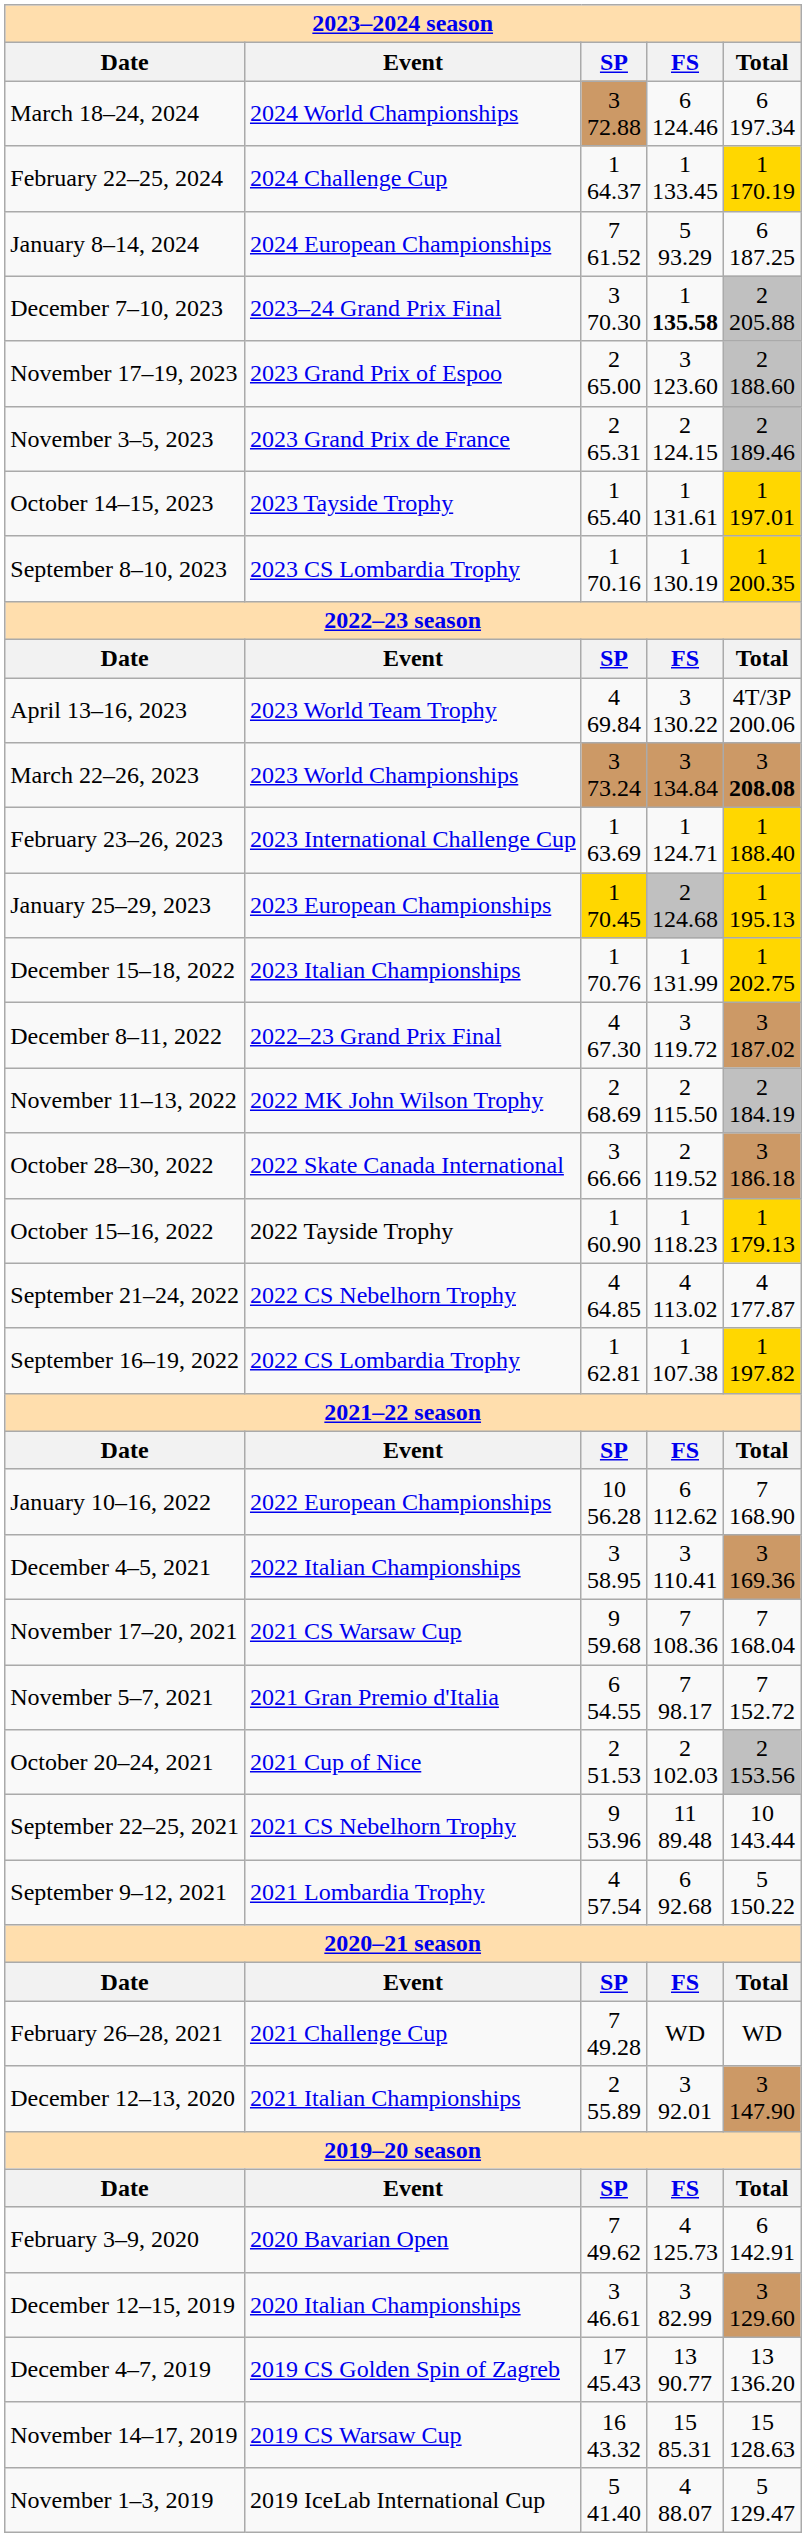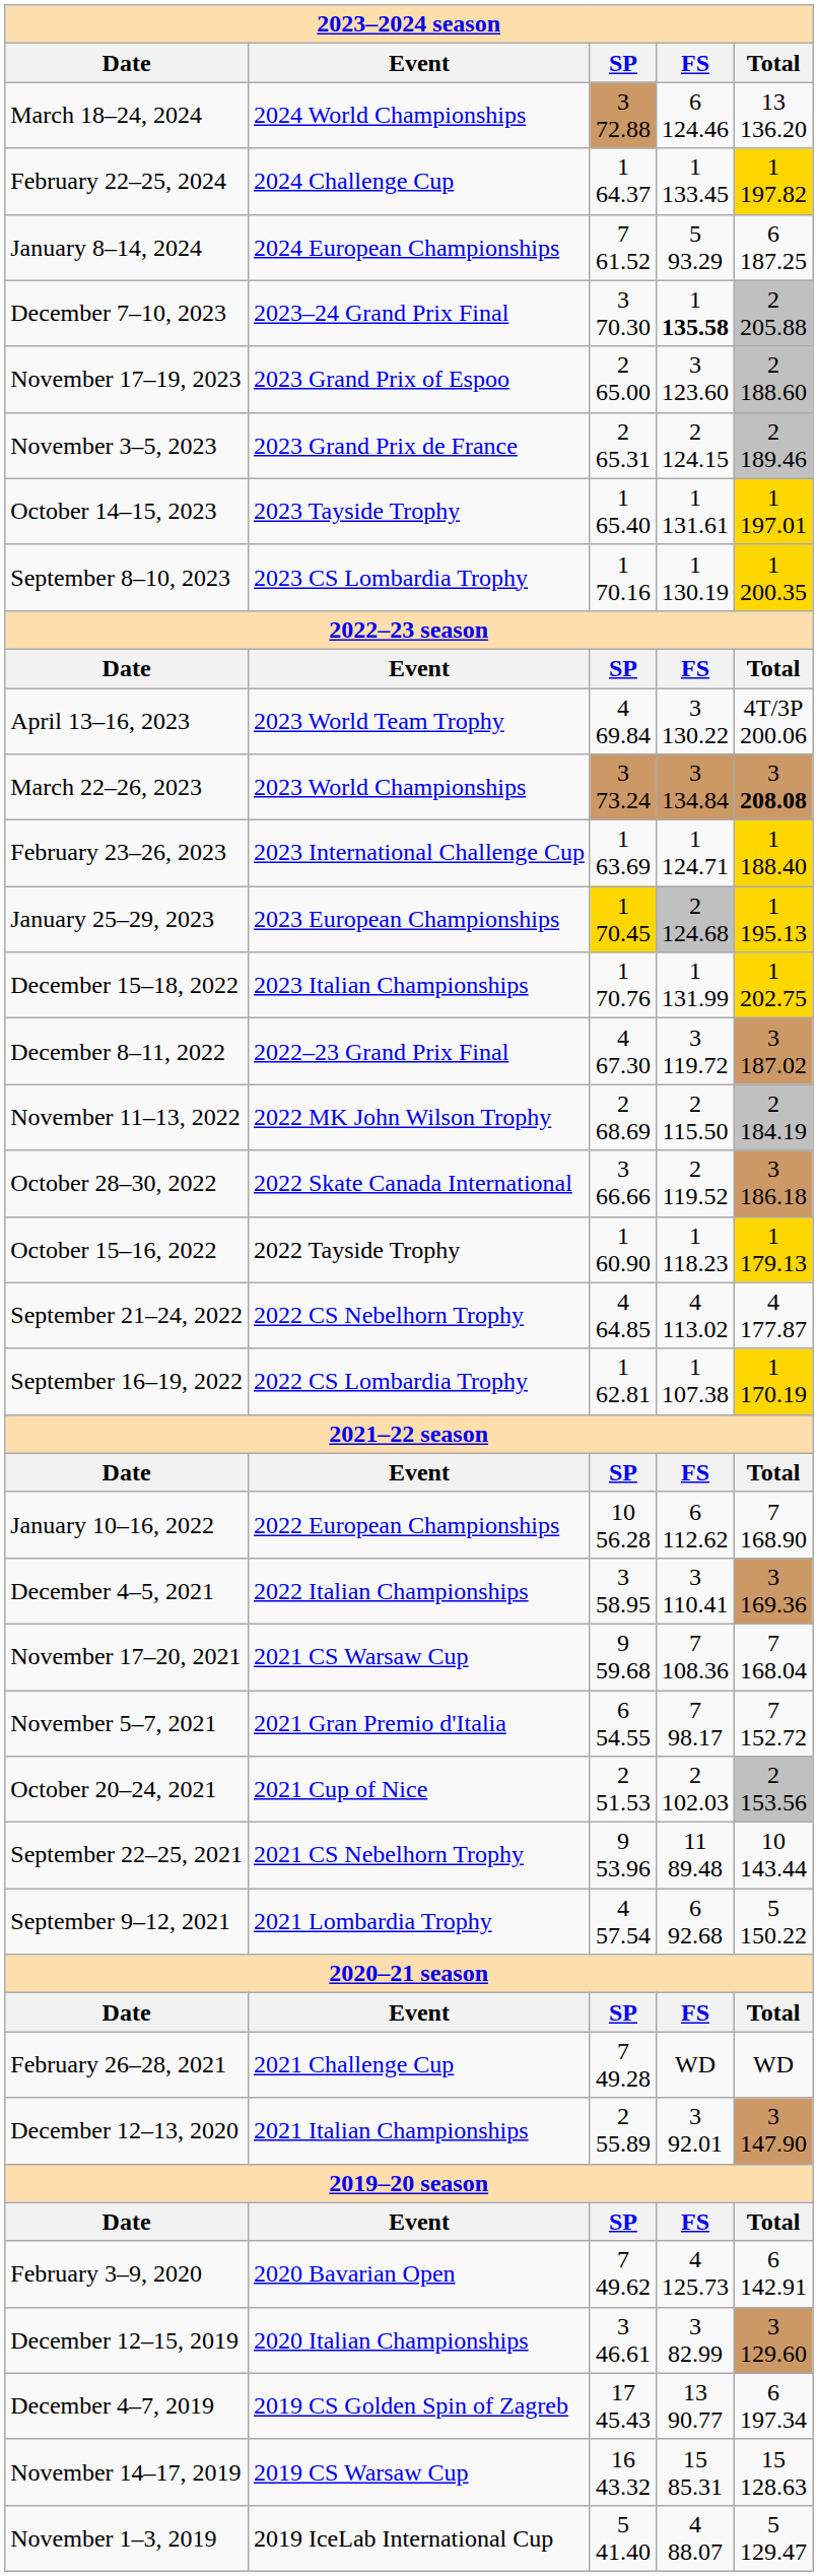March 18–24, 2024 | column 5: 6 197.34 -> 13 136.20
February 22–25, 2024 | column 5: 1 170.19 -> 1 197.82
September 16–19, 2022 | column 5: 1 197.82 -> 1 170.19
December 4–7, 2019 | column 5: 13 136.20 -> 6 197.34
